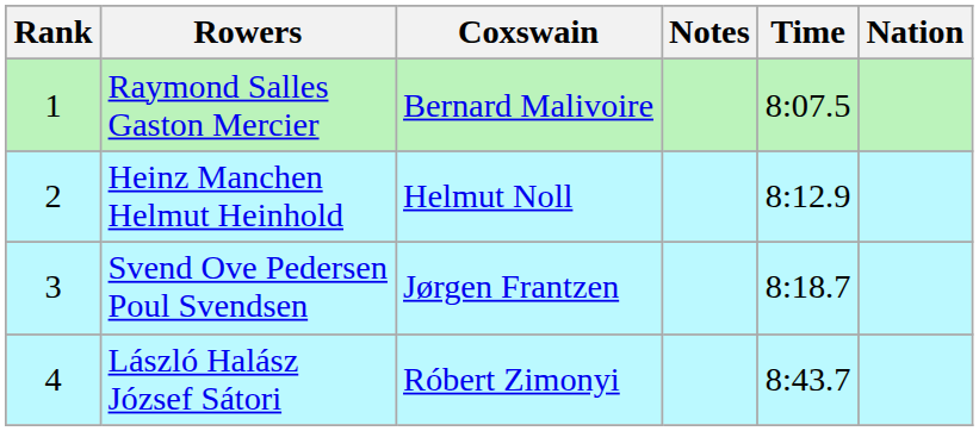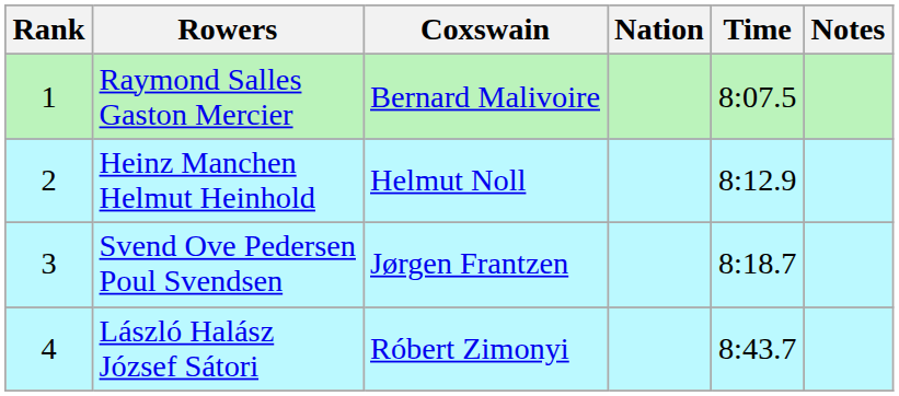columns swapped: Nation <-> Notes
